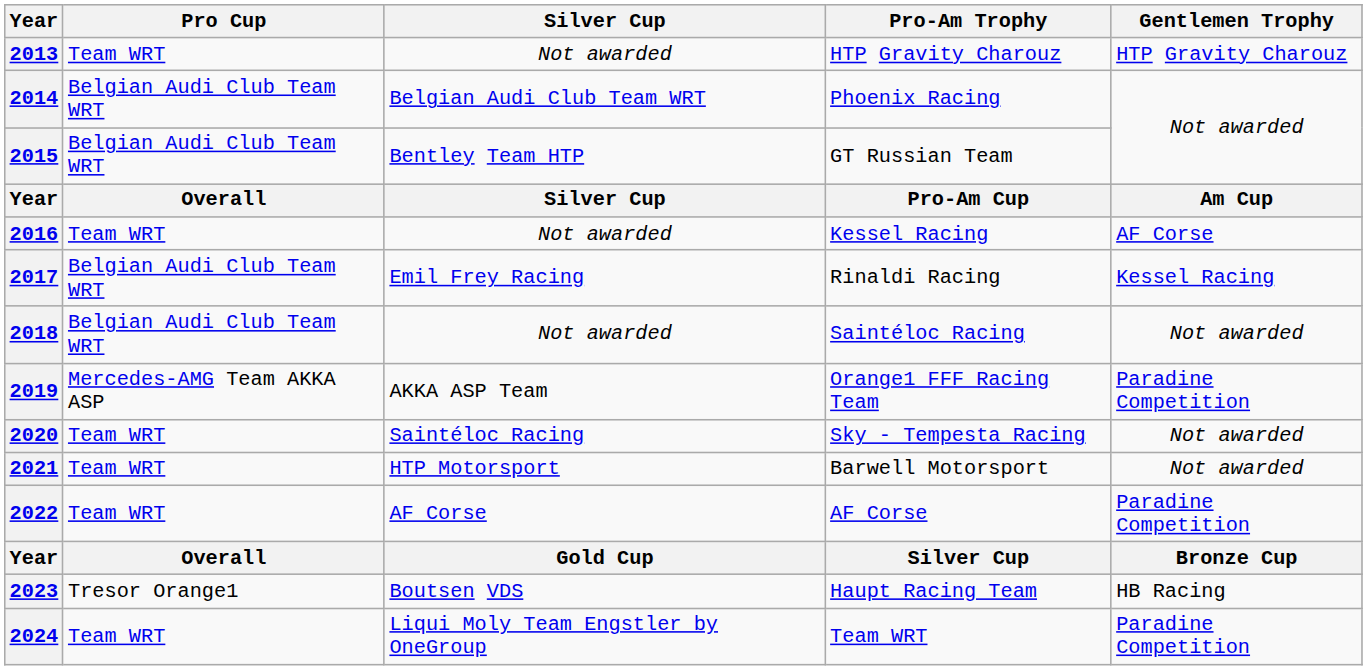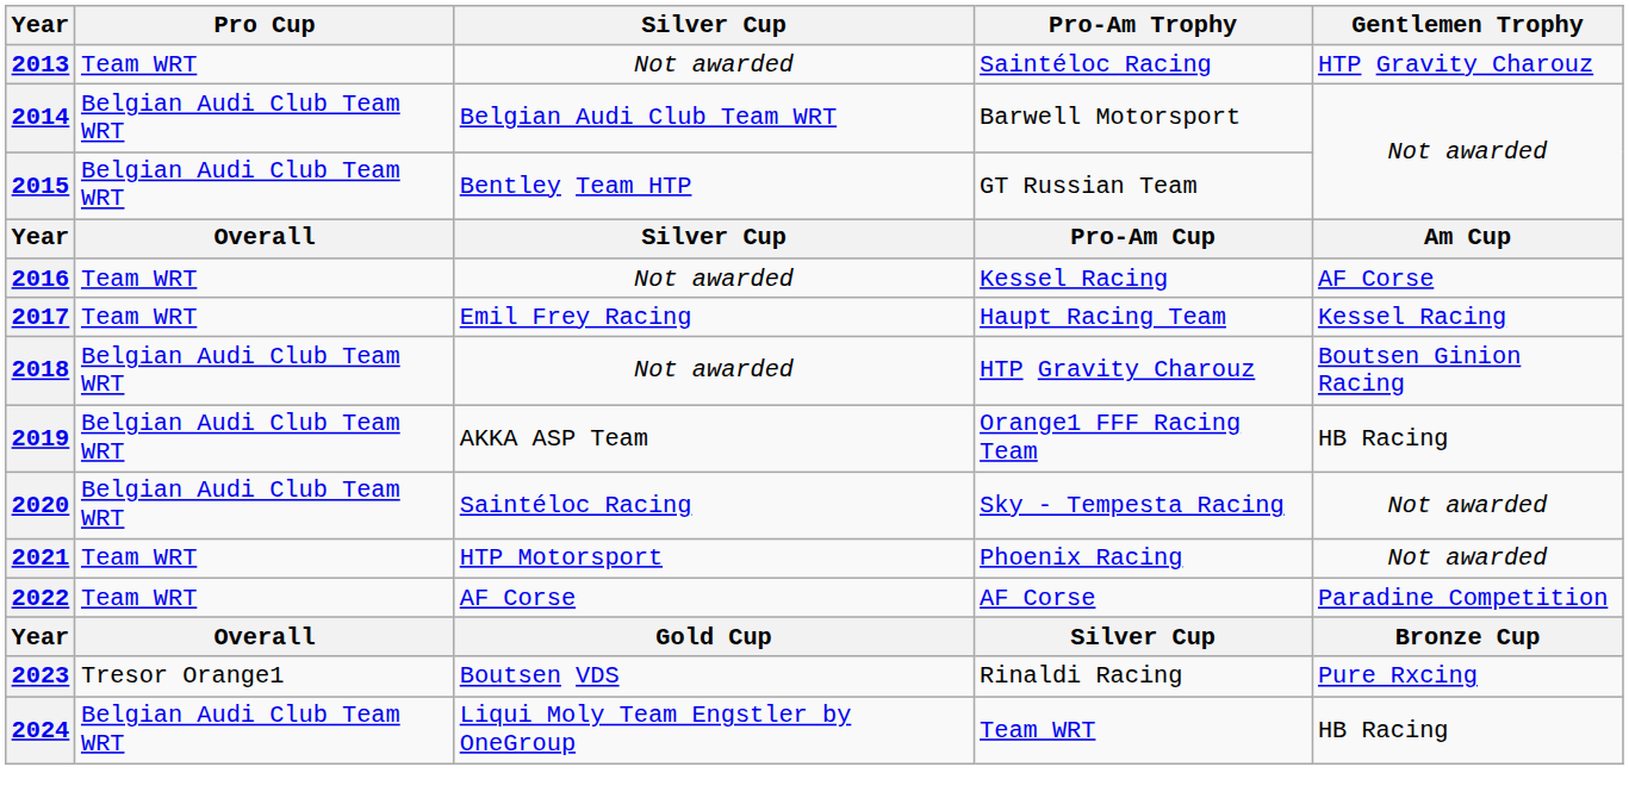2013 | Pro-Am Trophy: HTP Gravity Charouz -> Saintéloc Racing
2014 | Pro-Am Trophy: Phoenix Racing -> Barwell Motorsport
2017 | Pro Cup: Belgian Audi Club Team WRT -> Team WRT
2017 | Pro-Am Trophy: Rinaldi Racing -> Haupt Racing Team
2018 | Pro-Am Trophy: Saintéloc Racing -> HTP Gravity Charouz
2018 | Gentlemen Trophy: Not awarded -> Boutsen Ginion Racing
2019 | Pro Cup: Mercedes-AMG Team AKKA ASP -> Belgian Audi Club Team WRT
2019 | Gentlemen Trophy: Paradine Competition -> HB Racing
2020 | Pro Cup: Team WRT -> Belgian Audi Club Team WRT
2021 | Pro-Am Trophy: Barwell Motorsport -> Phoenix Racing
2023 | Pro-Am Trophy: Haupt Racing Team -> Rinaldi Racing
2023 | Gentlemen Trophy: HB Racing -> Pure Rxcing
2024 | Pro Cup: Team WRT -> Belgian Audi Club Team WRT
2024 | Gentlemen Trophy: Paradine Competition -> HB Racing
